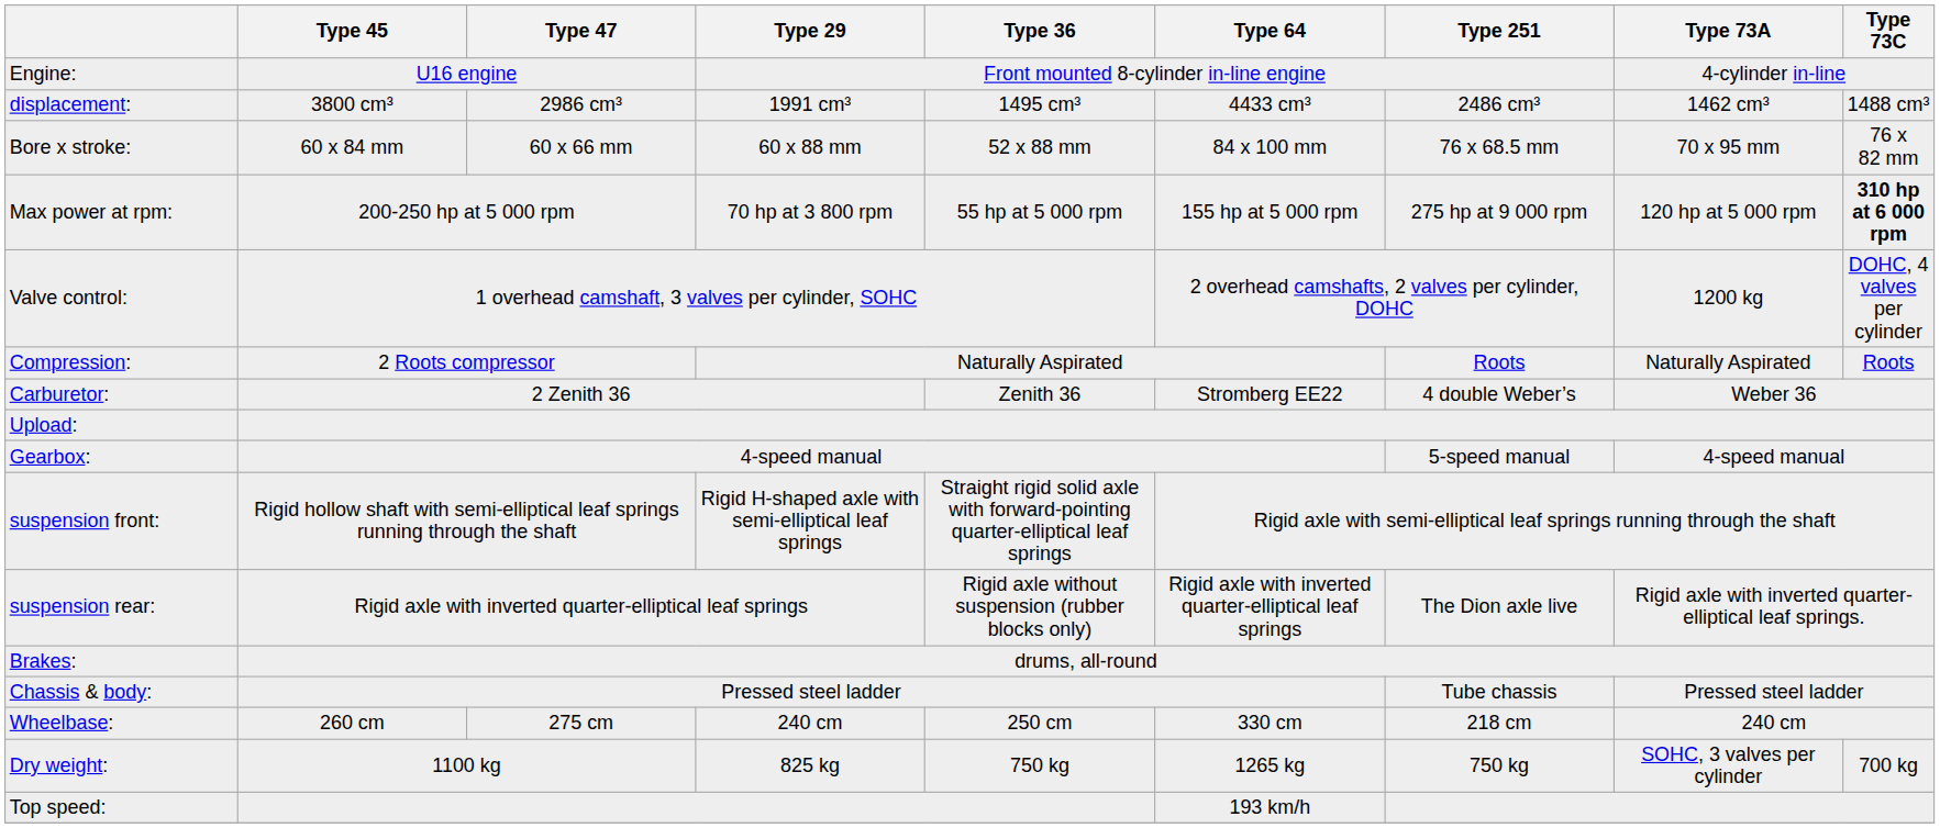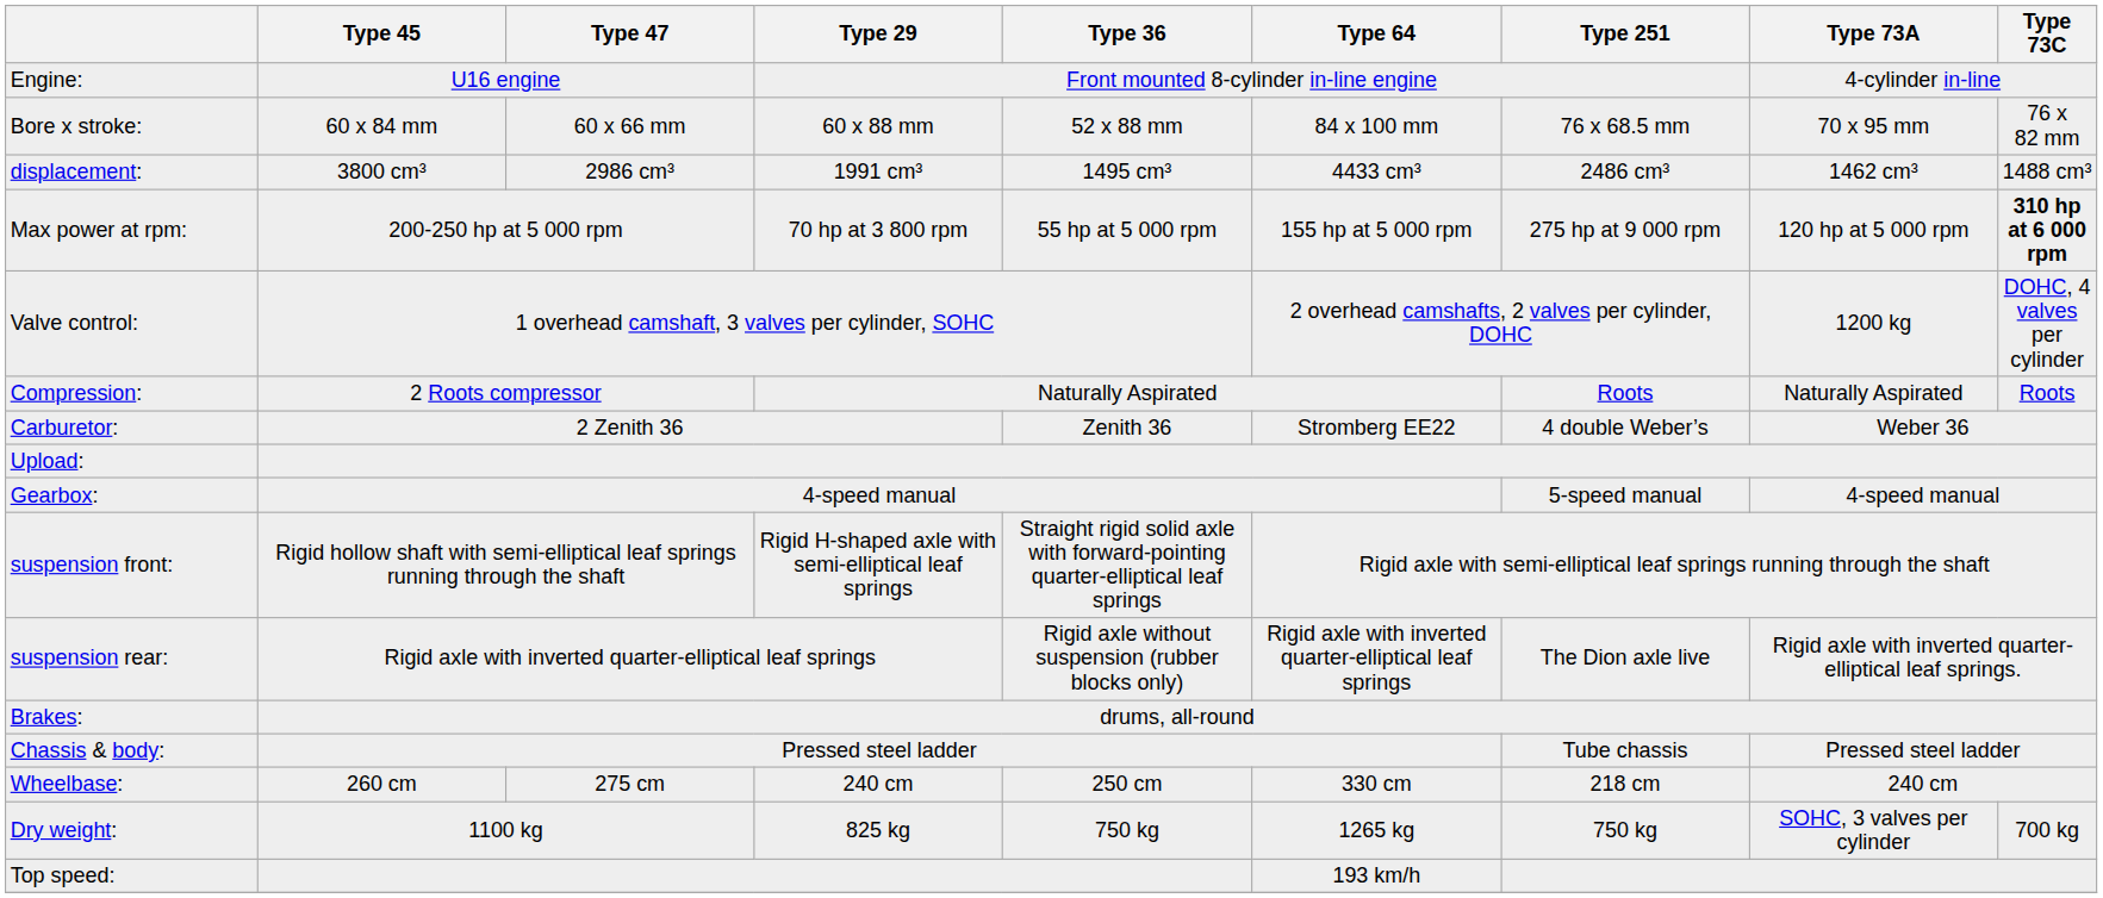rows swapped: displacement: <-> Bore x stroke:
